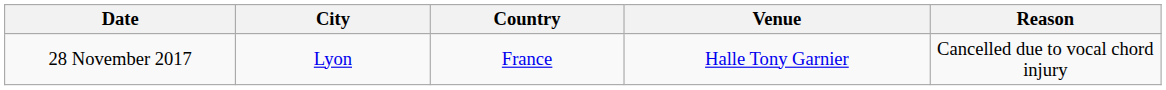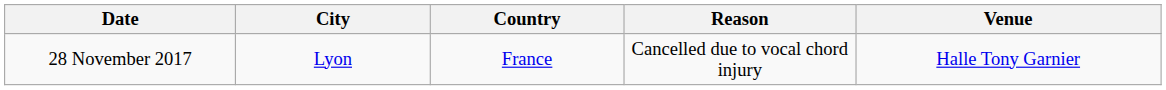columns swapped: Venue <-> Reason
